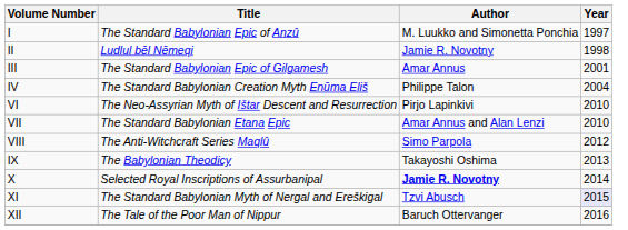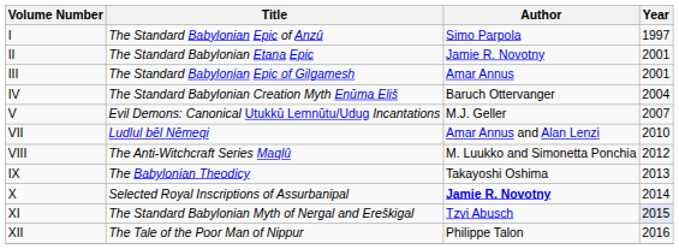I | Author: M. Luukko and Simonetta Ponchia -> Simo Parpola
II | Title: Ludlul bēl Nēmeqi -> The Standard Babylonian Etana Epic
II | Year: 1998 -> 2001
IV | Author: Philippe Talon -> Baruch Ottervanger
+ row: V | Evil Demons: Canonical Utukkū Lemnūtu/Udug Incantations | M.J. Geller | 2007
- row: VI | The Neo-Assyrian Myth of Ištar Descent and Resurrection | Pirjo Lapinkivi | 2010
VII | Title: The Standard Babylonian Etana Epic -> Ludlul bēl Nēmeqi
VIII | Author: Simo Parpola -> M. Luukko and Simonetta Ponchia
XII | Author: Baruch Ottervanger -> Philippe Talon
